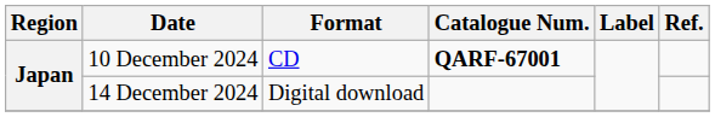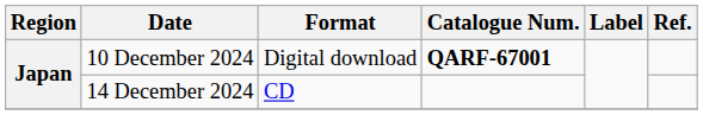10 December 2024 | Format: CD -> Digital download
14 December 2024 | Format: Digital download -> CD
